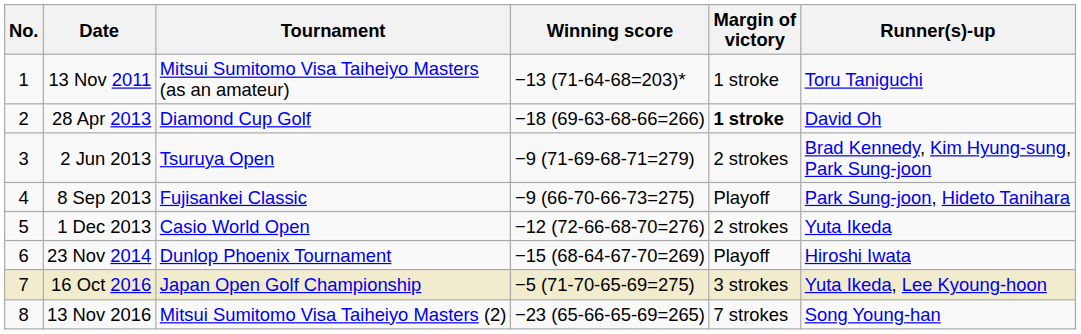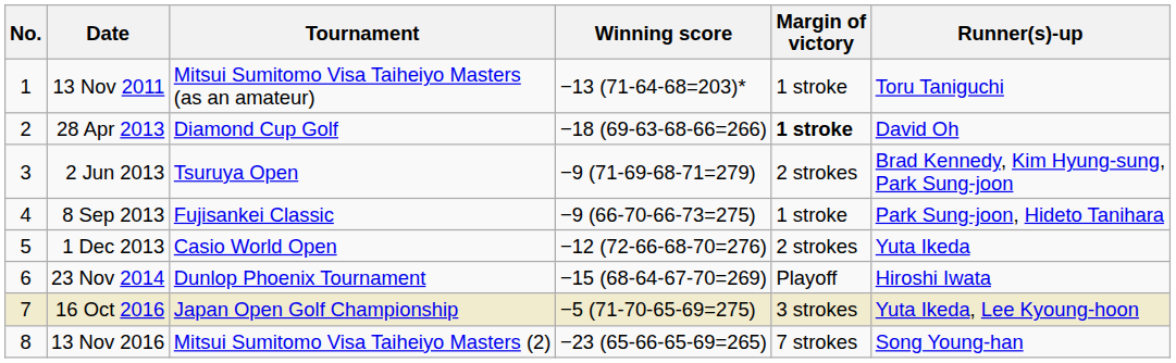8 Sep 2013 | Margin of victory: Playoff -> 1 stroke
